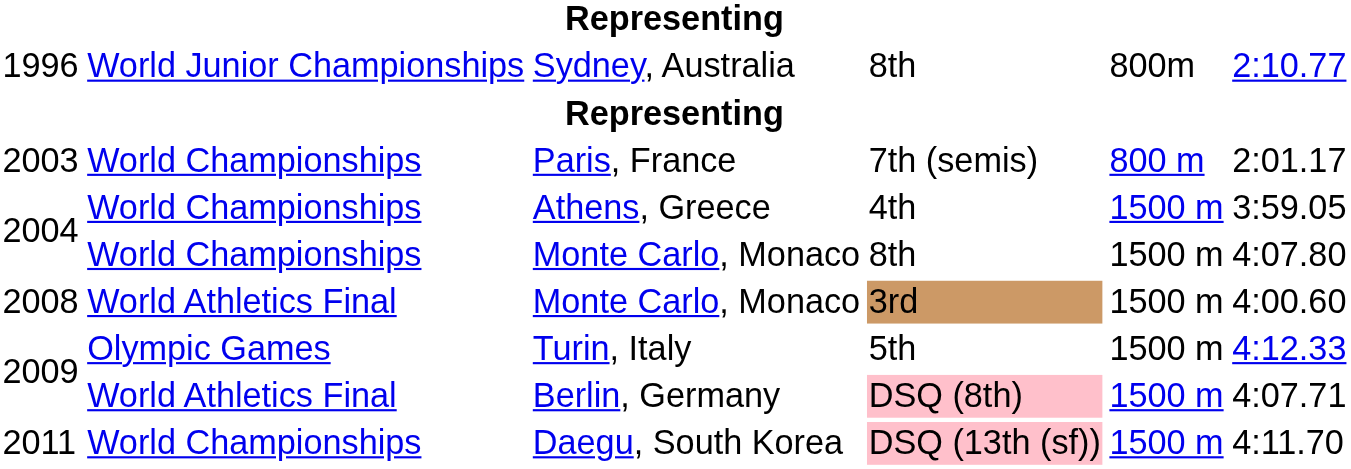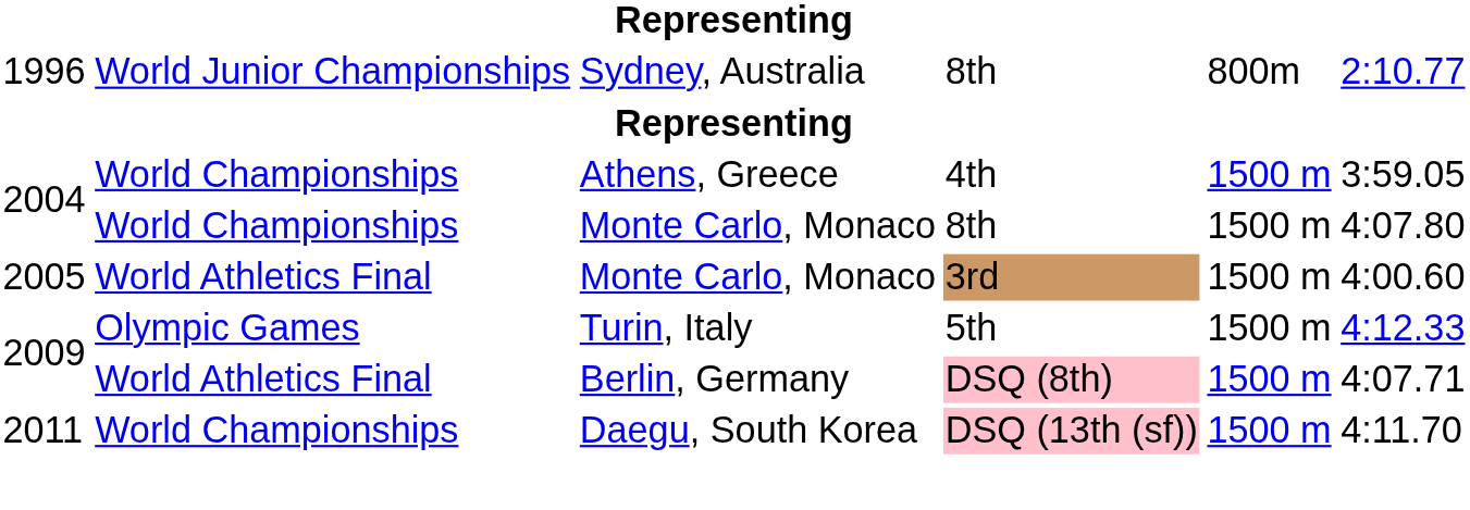- row: 2003 | World Championships | Paris, France | 7th (semis) | 800 m | 2:01.17
Monte Carlo, Monaco / 3rd | column 1: 2008 -> 2005
